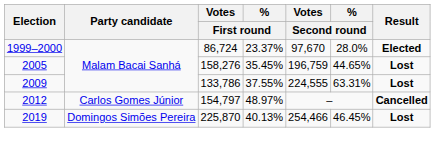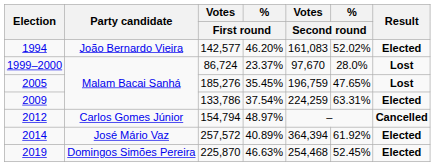+ row: 1994 | João Bernardo Vieira | 142,577 | 46.20% | 161,083 | 52.02% | Elected
1999–2000 | Result: Elected -> Lost
2005 | Votes / First round: 158,276 -> 185,276
2005 | % / Second round: 44.65% -> 47.65%
2009 | % / First round: 37.55% -> 37.54%
2009 | Votes / Second round: 224,555 -> 224,259
2009 | Result: Lost -> Elected
2012 | Votes / First round: 154,797 -> 154,794
+ row: 2014 | José Mário Vaz | 257,572 | 40.89% | 364,394 | 61.92% | Elected
2019 | % / First round: 40.13% -> 46.63%
2019 | Votes / Second round: 254,466 -> 254,468
2019 | % / Second round: 46.45% -> 52.45%
2019 | Result: Lost -> Elected
